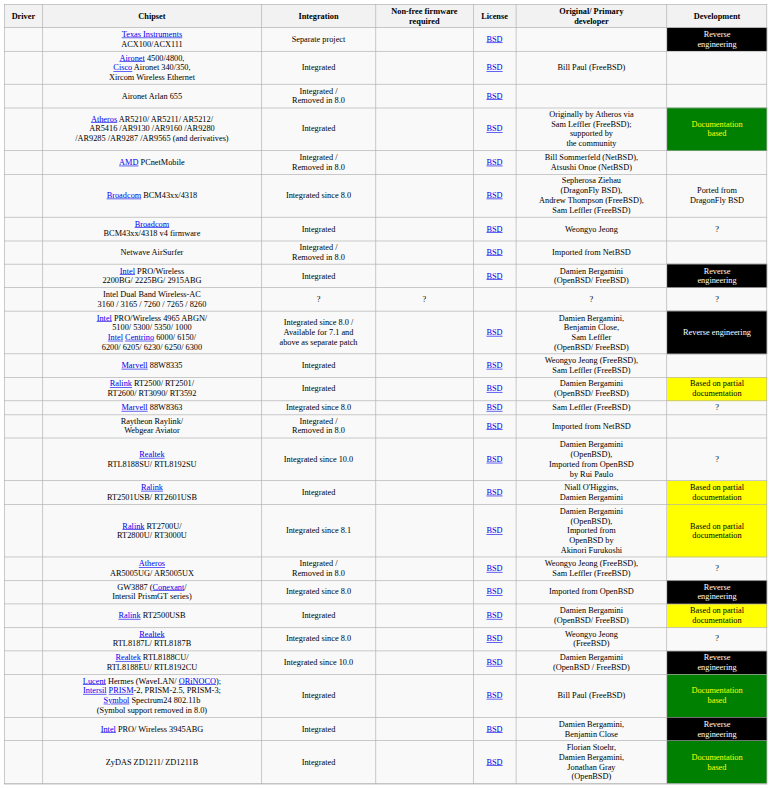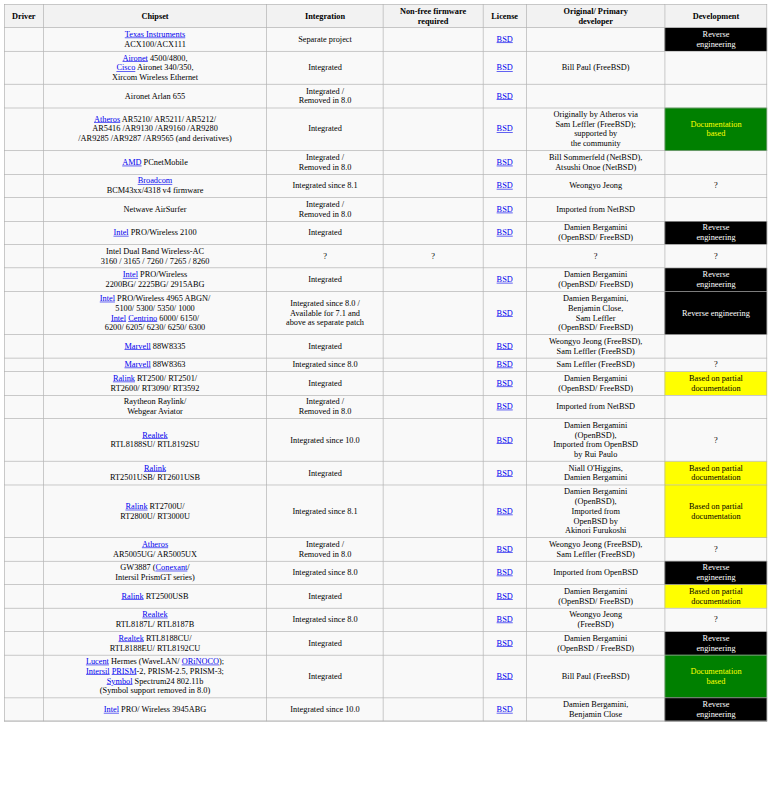- row: Broadcom BCM43xx/4318 | Integrated since 8.0 | BSD | Sepherosa Ziehau (DragonFly BSD), Andrew Thompson (FreeBSD), Sam Leffler (FreeBSD) | Ported from DragonFly BSD
Broadcom BCM43xx/4318 v4 firmware | Integration: Integrated -> Integrated since 8.1
+ row: Intel PRO/Wireless 2100 | Integrated | BSD | Damien Bergamini (OpenBSD/ FreeBSD) | Reverse engineering
rows swapped: Intel PRO/Wireless 2200BG/ 2225BG/ 2915ABG <-> Intel Dual Band Wireless-AC 3160 / 3165 / 7260 / 7265 / 8260
rows swapped: Marvell 88W8363 <-> Ralink RT2500/ RT2501/ RT2600/ RT3090/ RT3592
Realtek RTL8188CU/ RTL8188EU/ RTL8192CU | Integration: Integrated since 10.0 -> Integrated
Intel PRO/ Wireless 3945ABG | Integration: Integrated -> Integrated since 10.0
- row: ZyDAS ZD1211/ ZD1211B | Integrated | BSD | Florian Stoehr, Damien Bergamini, Jonathan Gray (OpenBSD) | Documentation based
